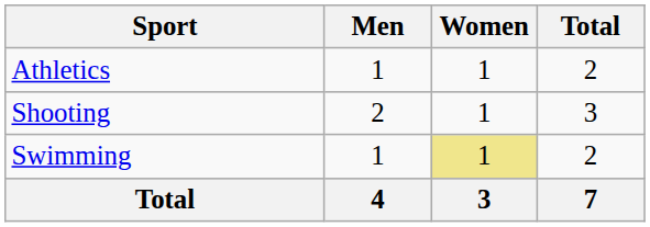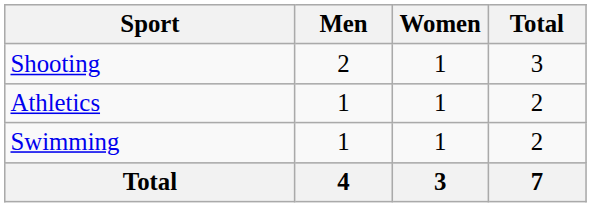rows swapped: Athletics <-> Shooting
Swimming | Women: khaki background -> no background
